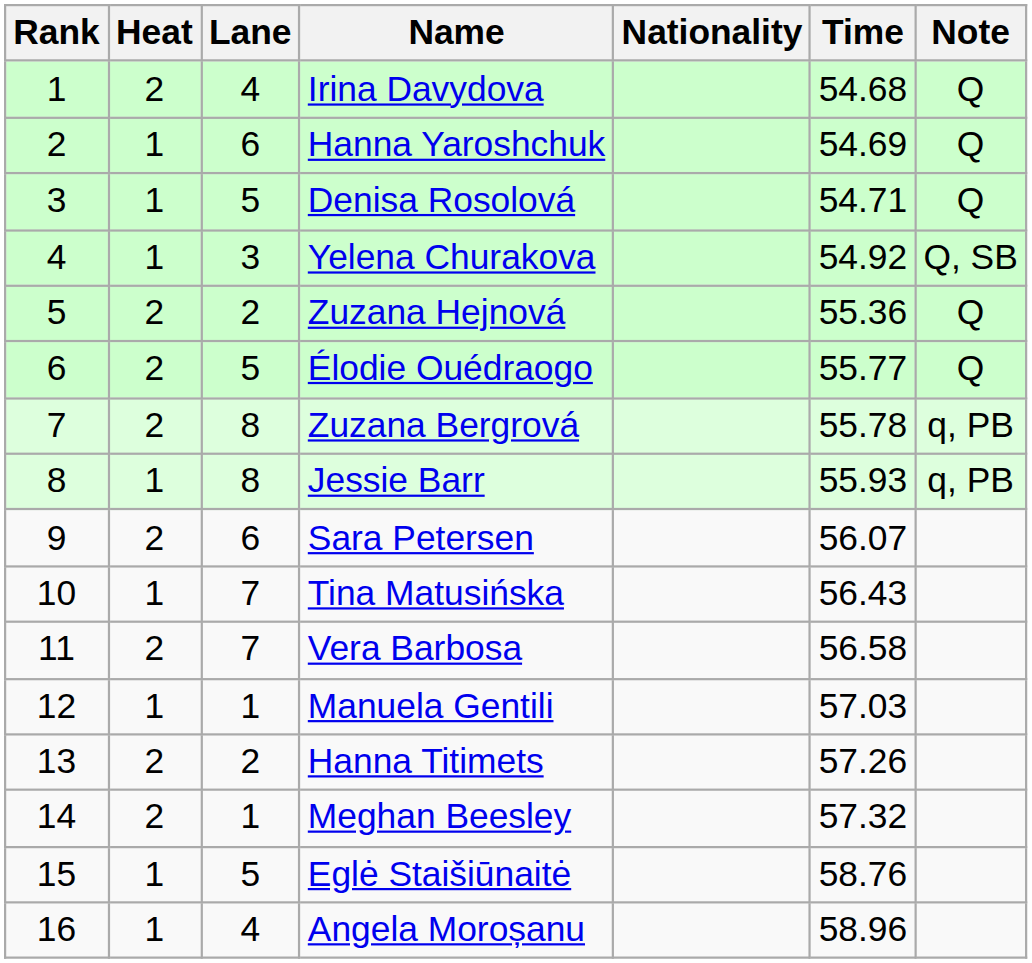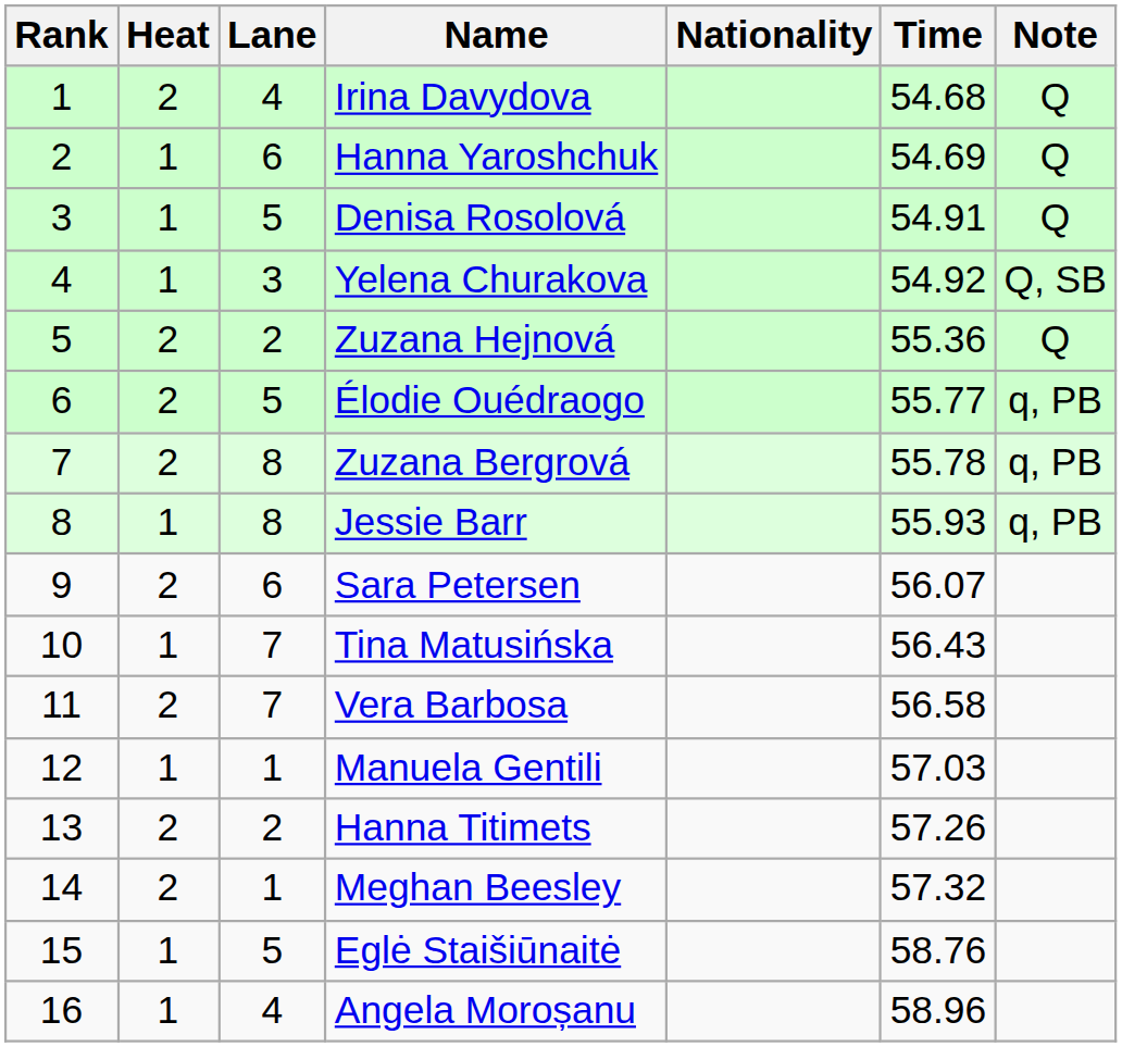Denisa Rosolová | Time: 54.71 -> 54.91
Élodie Ouédraogo | Note: Q -> q, PB
